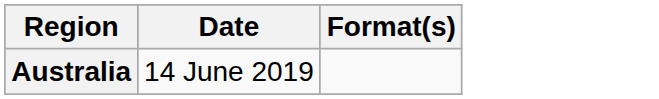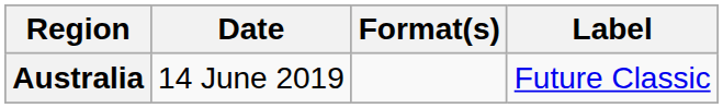+ column: Label | Future Classic
